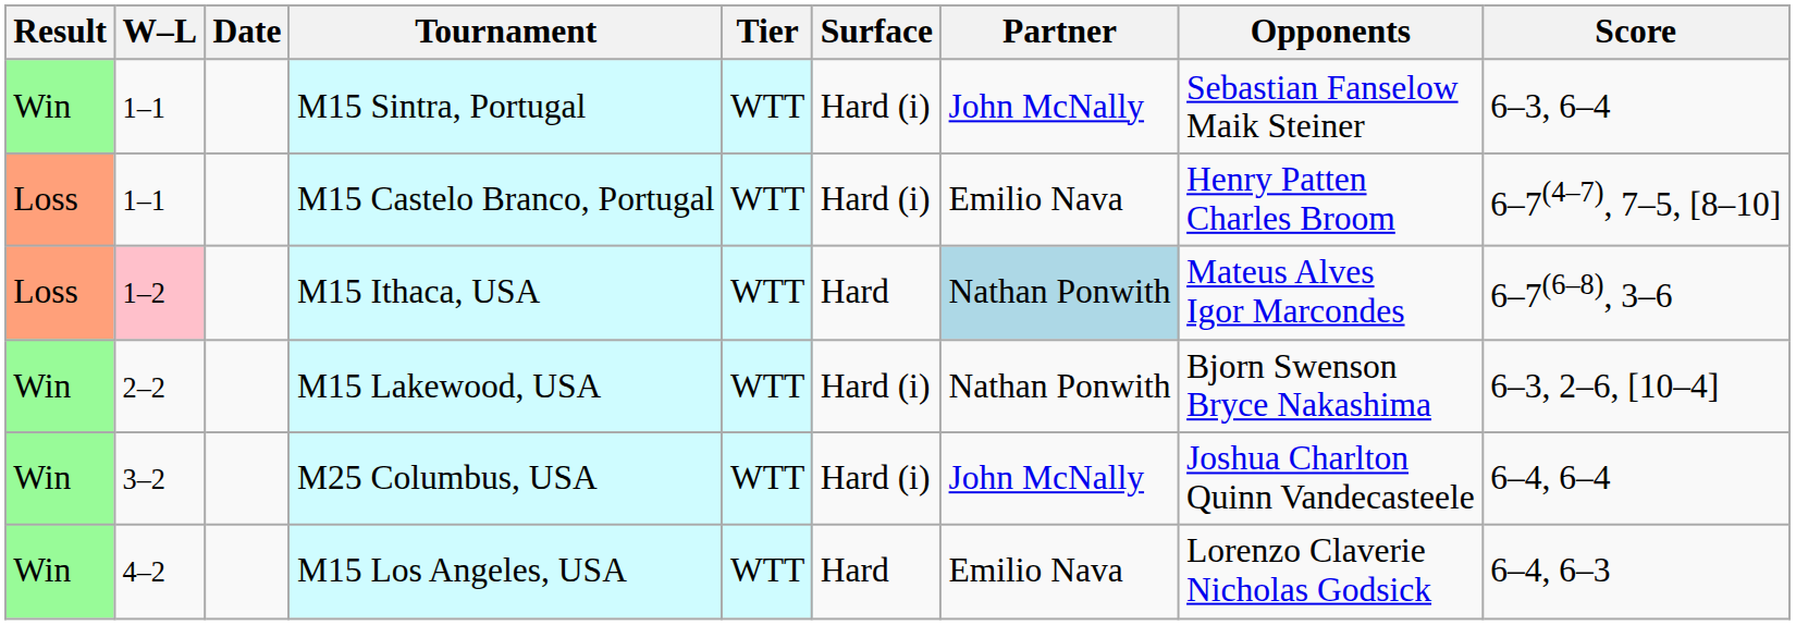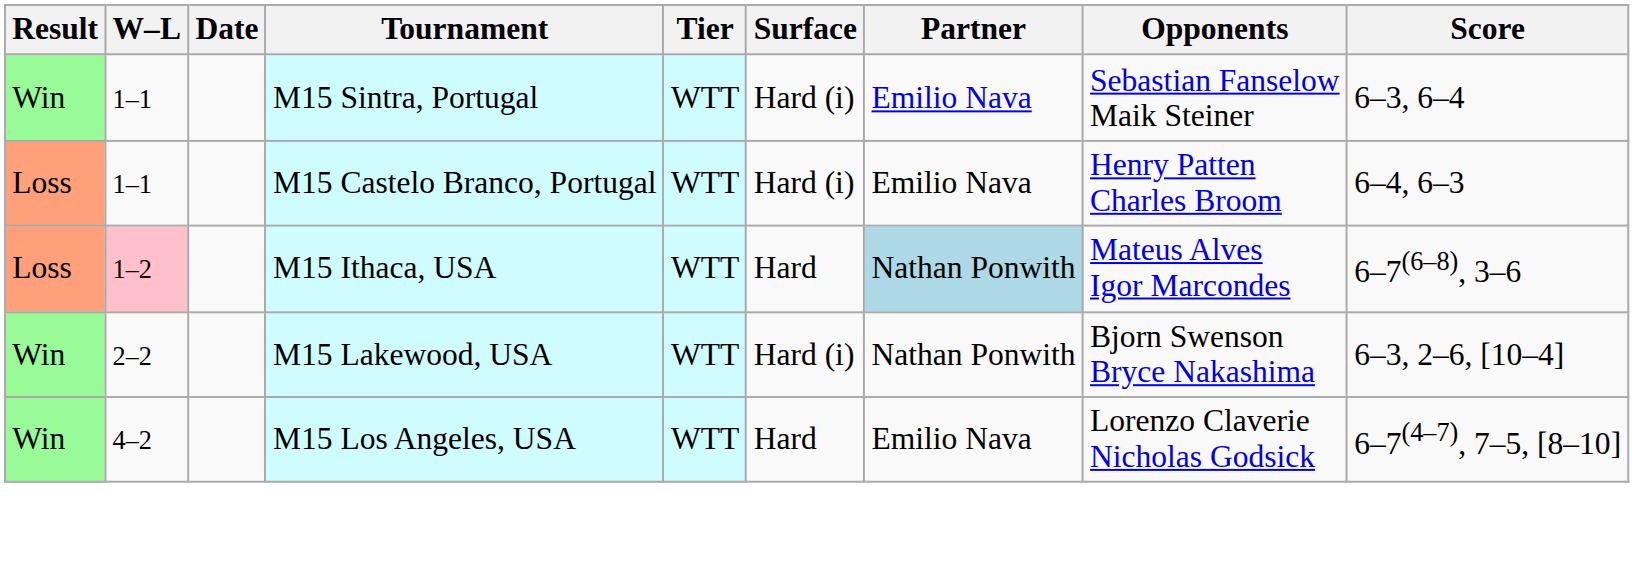M15 Sintra, Portugal | Partner: John McNally -> Emilio Nava
M15 Castelo Branco, Portugal | Score: 6–7(4–7), 7–5, [8–10] -> 6–4, 6–3
- row: Win | 3–2 | M25 Columbus, USA | WTT | Hard (i) | John McNally | Joshua Charlton Quinn Vandecasteele | 6–4, 6–4
M15 Los Angeles, USA | Score: 6–4, 6–3 -> 6–7(4–7), 7–5, [8–10]
